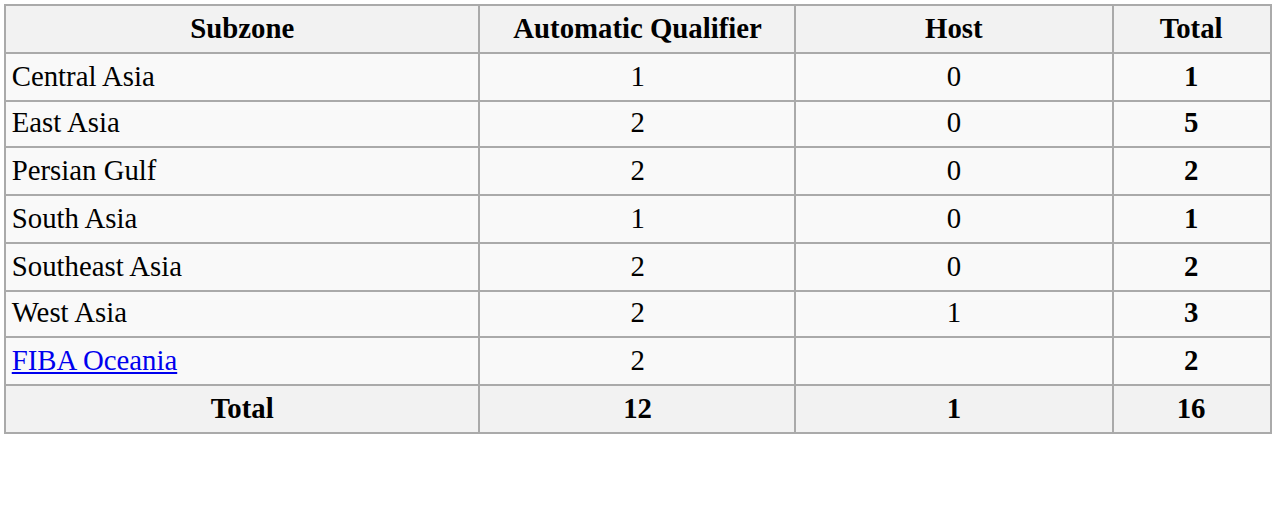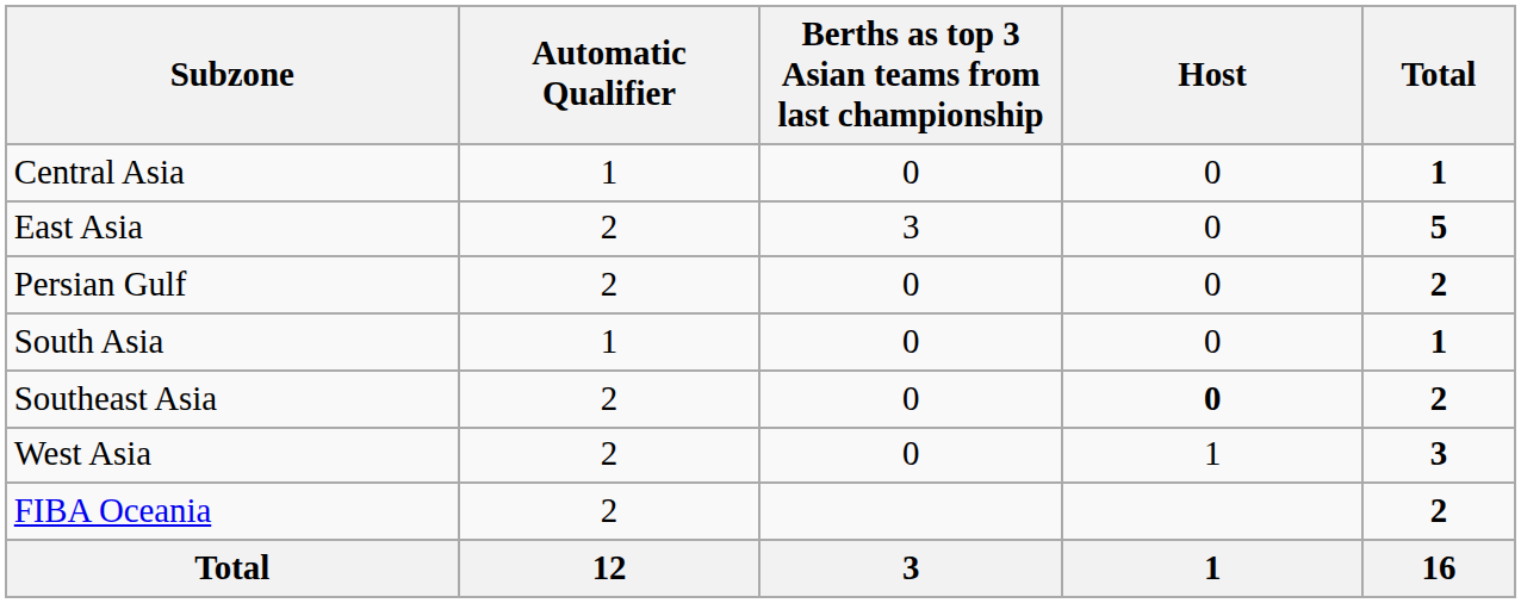+ column: Berths as top 3 Asian teams from last championship | 0 | 3 | 0 | 0 | 0 | 0 | 3
Southeast Asia | Host: normal -> bold
